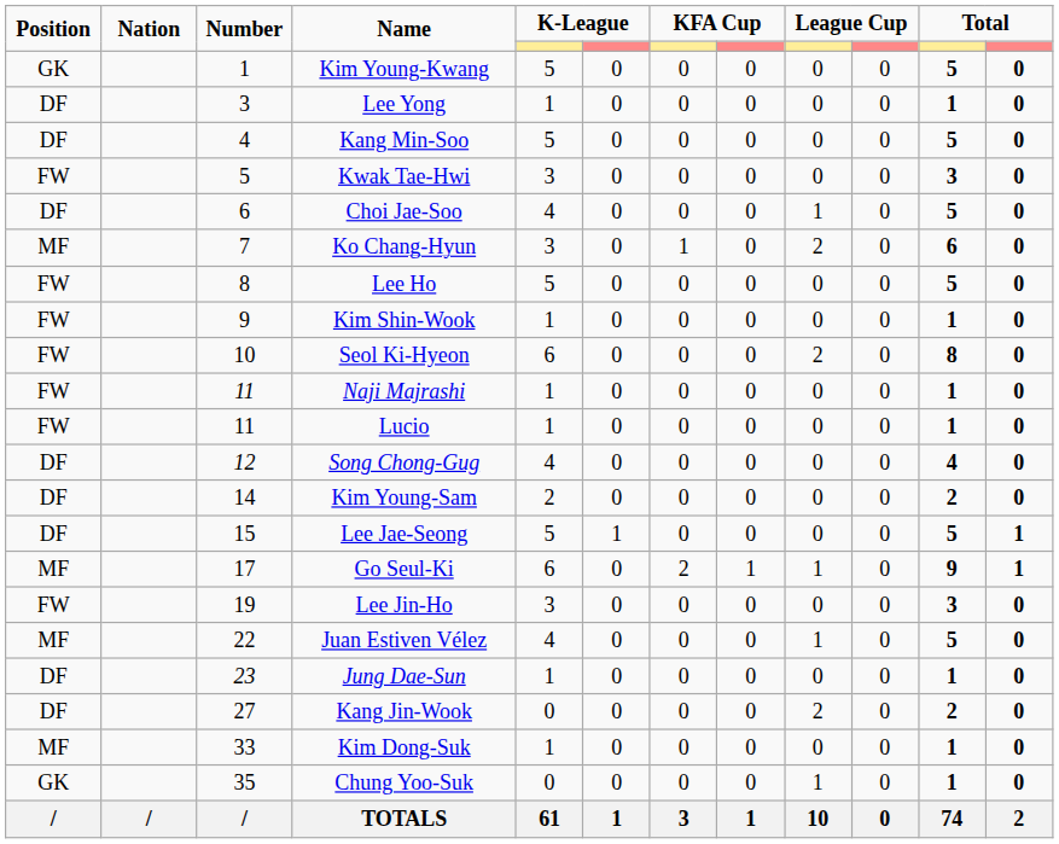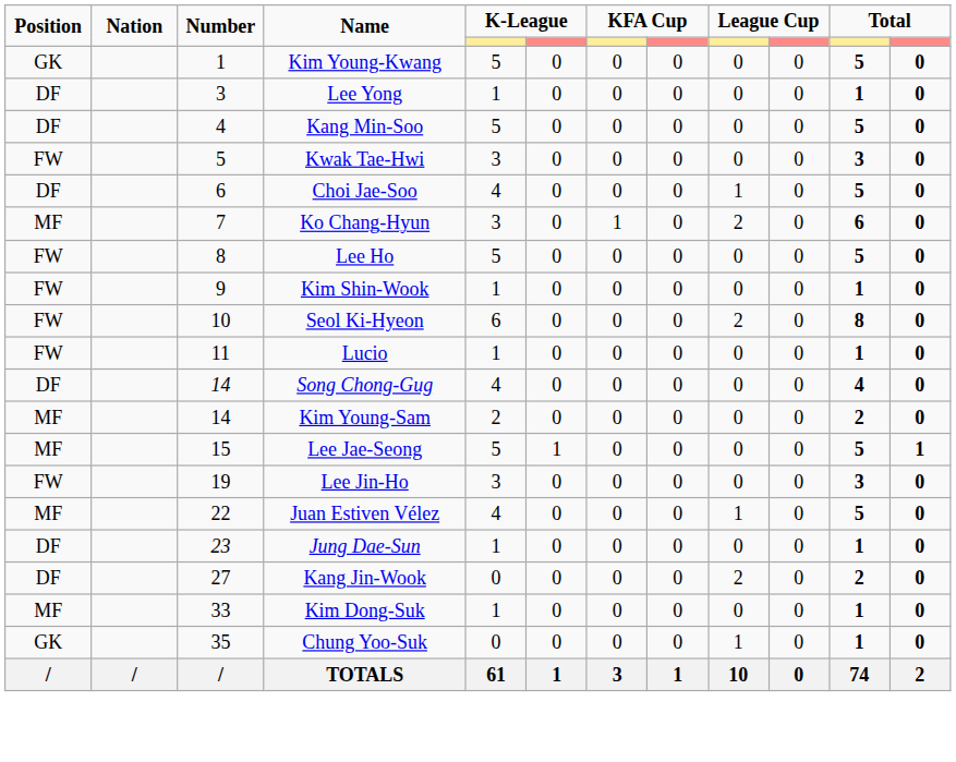- row: FW | 11 | Naji Majrashi | 1 | 0 | 0 | 0 | 0 | 0 | 1 | 0
Song Chong-Gug | Number: 12 -> 14
Kim Young-Sam | Position: DF -> MF
Lee Jae-Seong | Position: DF -> MF
- row: MF | 17 | Go Seul-Ki | 6 | 0 | 2 | 1 | 1 | 0 | 9 | 1
